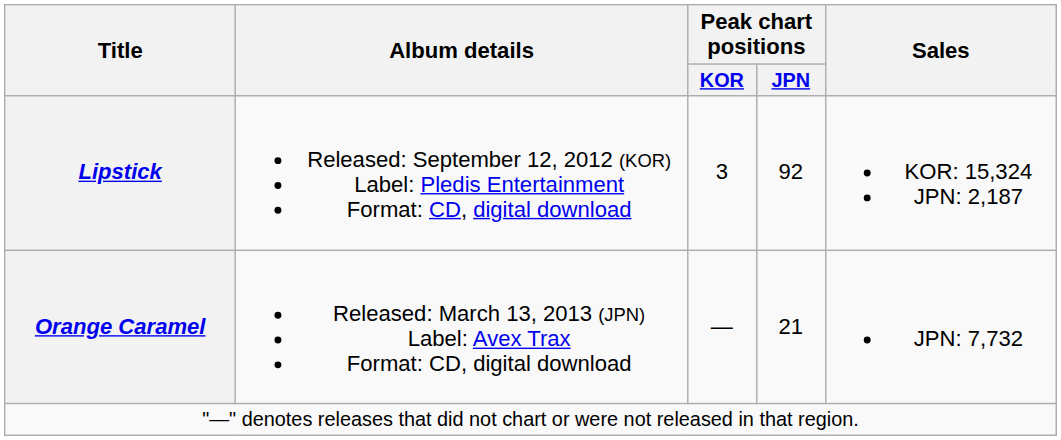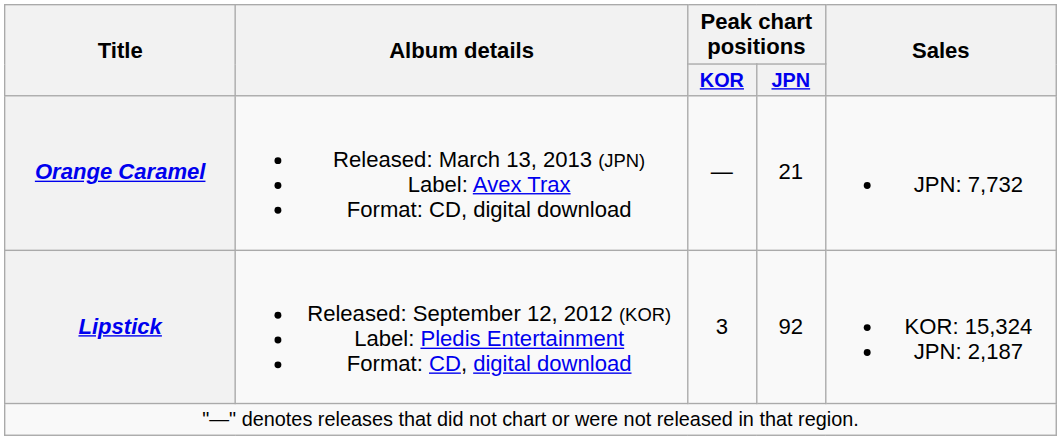rows swapped: Lipstick <-> Orange Caramel
